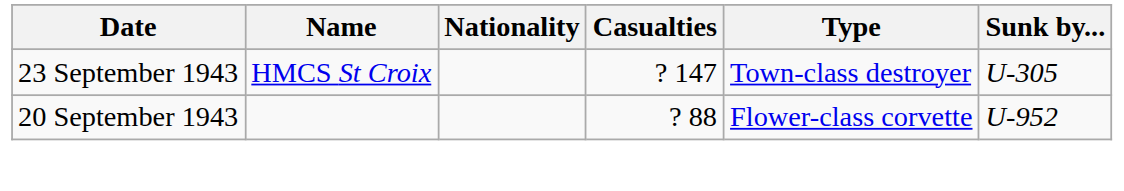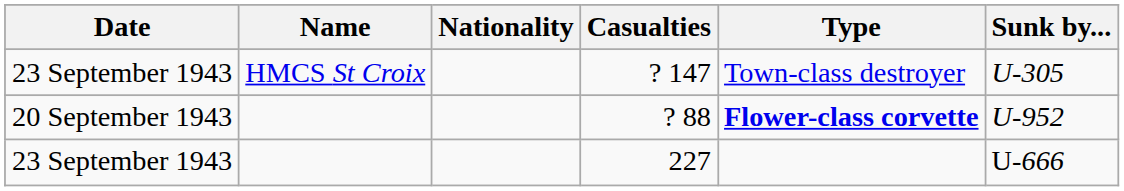? 88 | Type: normal -> bold
+ row: 23 September 1943 | 227 | U-666
